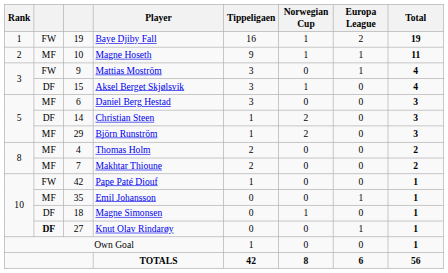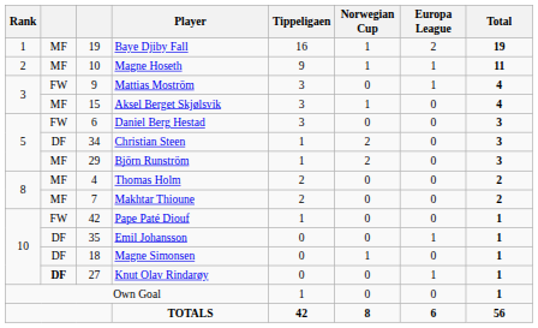Baye Djiby Fall | column 2: FW -> MF
Aksel Berget Skjølsvik | column 2: DF -> MF
Daniel Berg Hestad | column 2: MF -> FW
Christian Steen | column 3: 14 -> 34
Emil Johansson | column 2: MF -> DF
